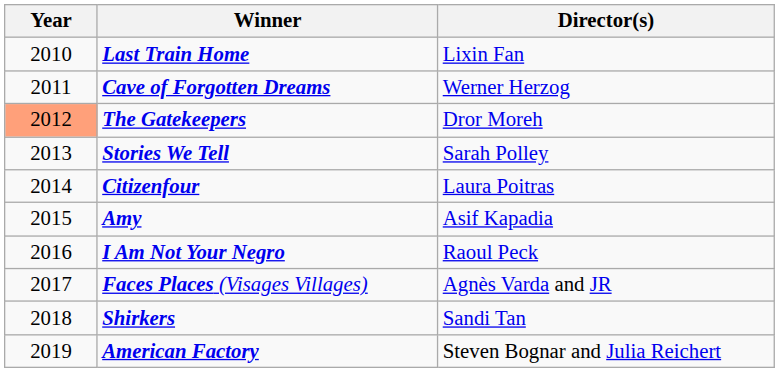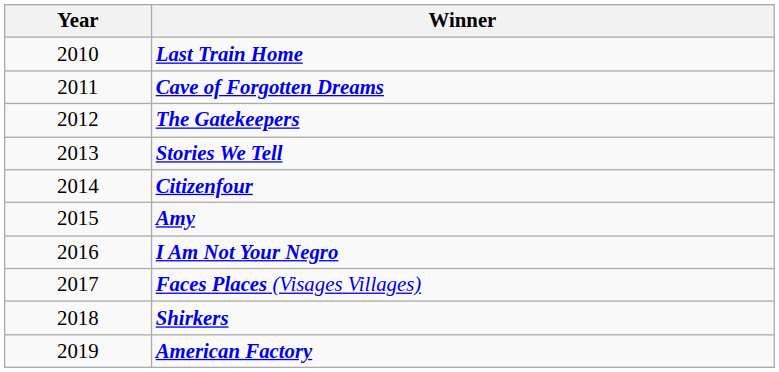- column: Director(s) | Lixin Fan | Werner Herzog | Dror Moreh | Sarah Polley | Laura Poitras | Asif Kapadia | Raoul Peck | Agnès Varda and JR | Sandi Tan | Steven Bognar and Julia Reichert
The Gatekeepers | Year: lightsalmon background -> no background
